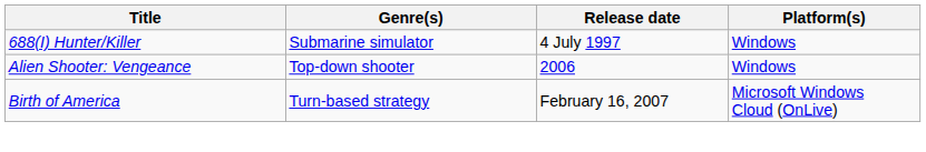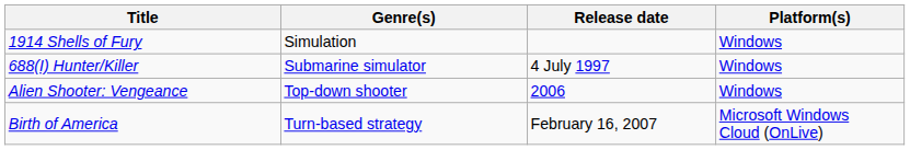+ row: 1914 Shells of Fury | Simulation | Windows
